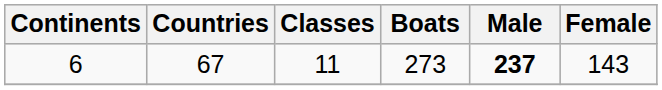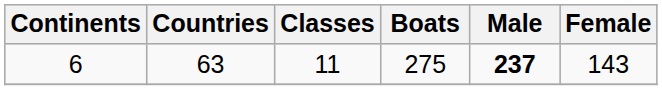6 | Countries: 67 -> 63
6 | Boats: 273 -> 275
